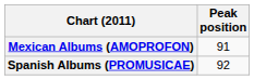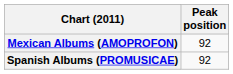Mexican Albums (AMOPROFON) | Peak position: 91 -> 92
